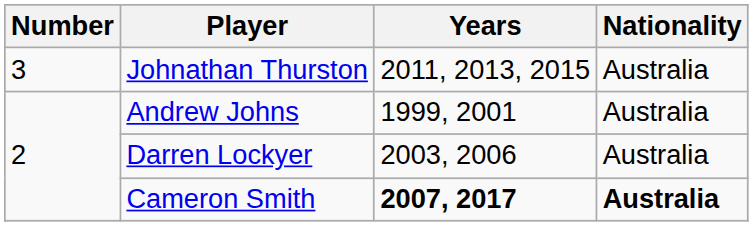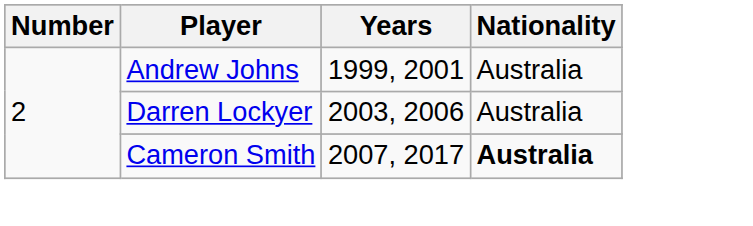- row: 3 | Johnathan Thurston | 2011, 2013, 2015 | Australia
Cameron Smith | Years: bold -> normal
